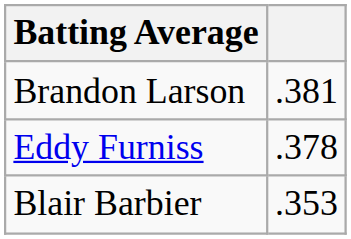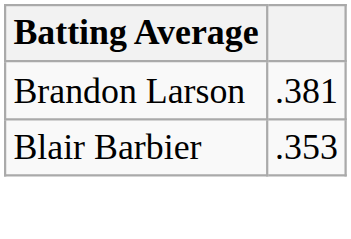- row: Eddy Furniss | .378
